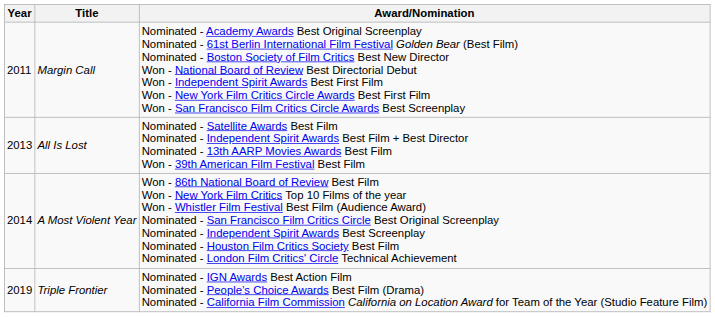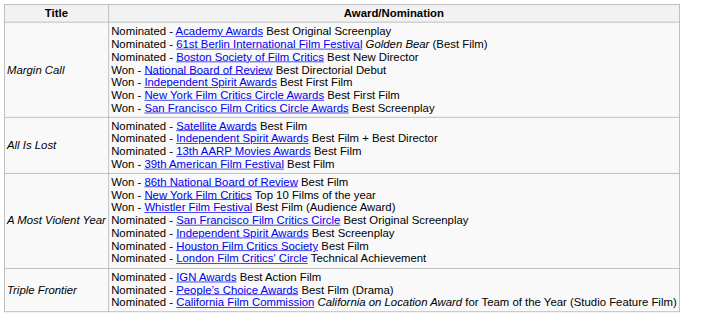- column: Year | 2011 | 2013 | 2014 | 2019
